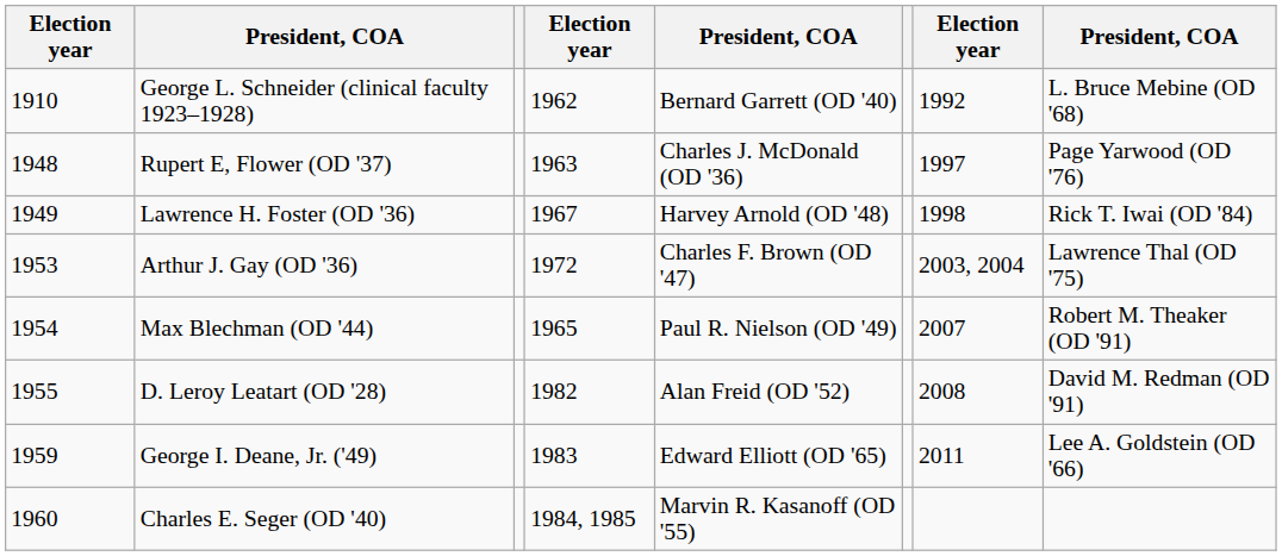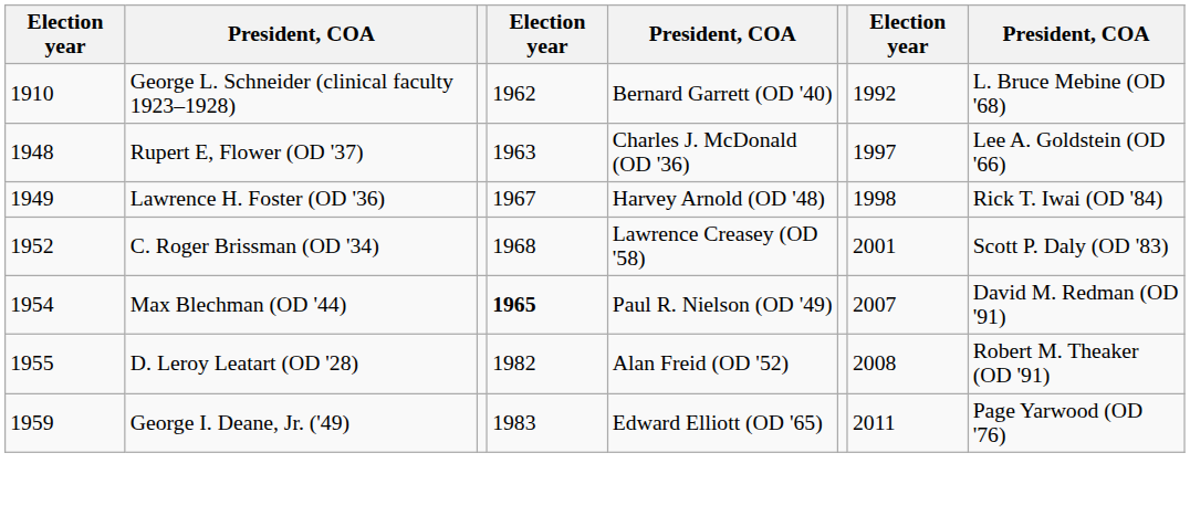Rupert E, Flower (OD '37) | column 8: Page Yarwood (OD '76) -> Lee A. Goldstein (OD '66)
+ row: 1952 | C. Roger Brissman (OD '34) | 1968 | Lawrence Creasey (OD '58) | 2001 | Scott P. Daly (OD '83)
- row: 1953 | Arthur J. Gay (OD '36) | 1972 | Charles F. Brown (OD '47) | 2003, 2004 | Lawrence Thal (OD '75)
Max Blechman (OD '44) | column 4: normal -> bold
Max Blechman (OD '44) | column 8: Robert M. Theaker (OD '91) -> David M. Redman (OD '91)
D. Leroy Leatart (OD '28) | column 8: David M. Redman (OD '91) -> Robert M. Theaker (OD '91)
George I. Deane, Jr. ('49) | column 8: Lee A. Goldstein (OD '66) -> Page Yarwood (OD '76)
- row: 1960 | Charles E. Seger (OD '40) | 1984, 1985 | Marvin R. Kasanoff (OD '55)
